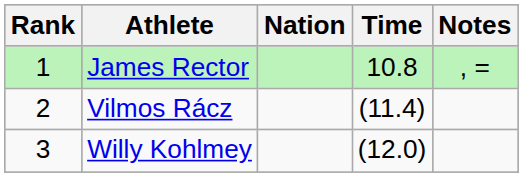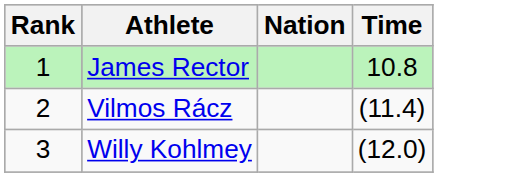- column: Notes | , =
